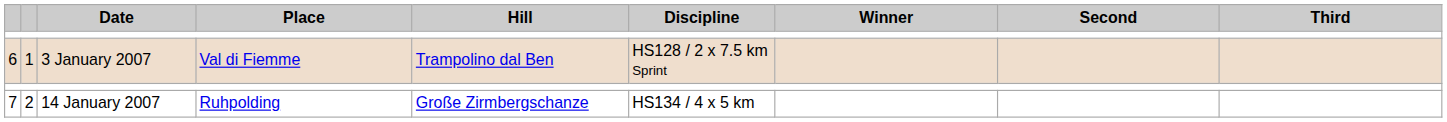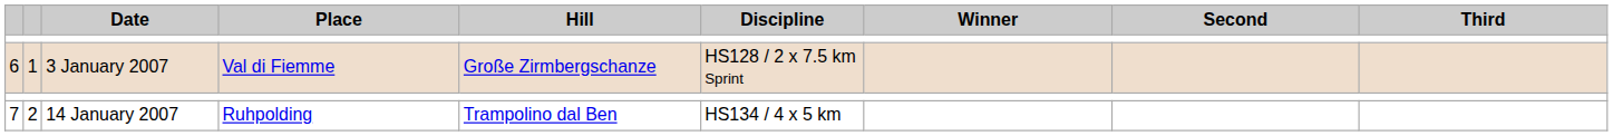6 | Hill: Trampolino dal Ben -> Große Zirmbergschanze
7 | Hill: Große Zirmbergschanze -> Trampolino dal Ben
